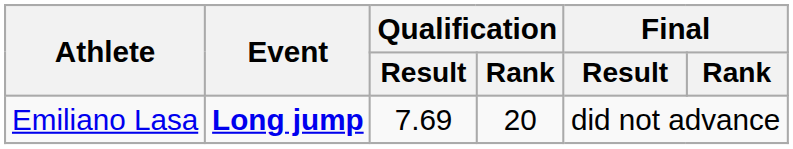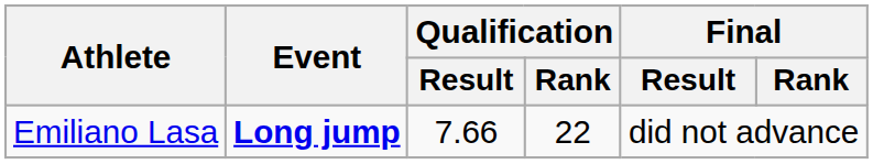Emiliano Lasa | Qualification / Result: 7.69 -> 7.66
Emiliano Lasa | Qualification / Rank: 20 -> 22
